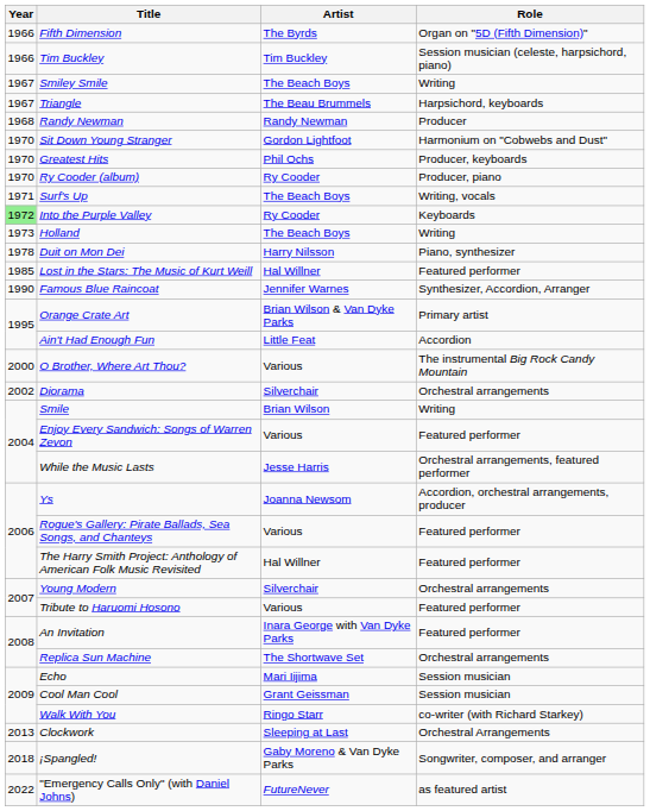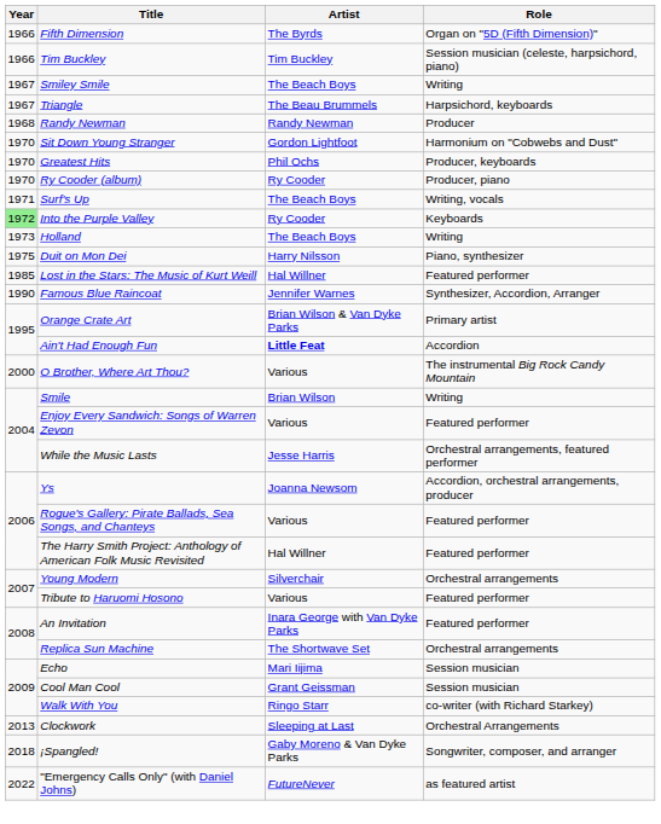Duit on Mon Dei | Year: 1978 -> 1975
Ain't Had Enough Fun | Artist: normal -> bold
- row: 2002 | Diorama | Silverchair | Orchestral arrangements
